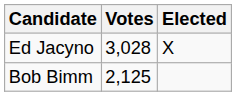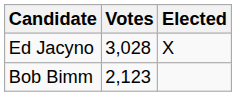Bob Bimm | Votes: 2,125 -> 2,123
